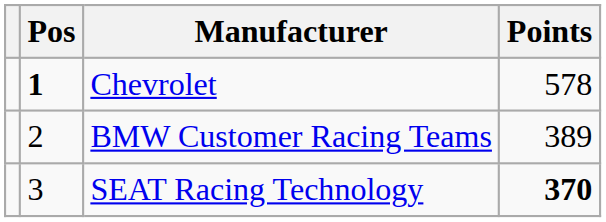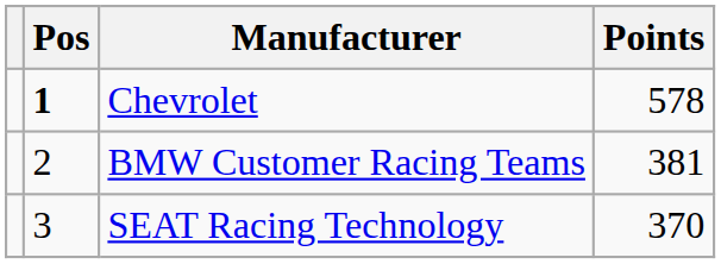BMW Customer Racing Teams | Points: 389 -> 381
SEAT Racing Technology | Points: bold -> normal
